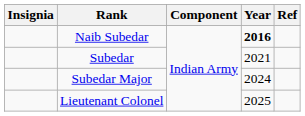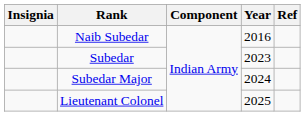Naib Subedar | Year: bold -> normal
Subedar | Year: 2021 -> 2023
